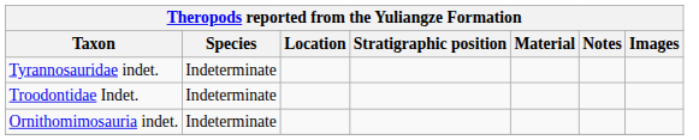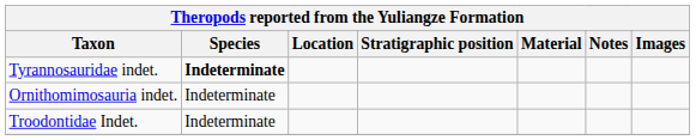Tyrannosauridae indet. | Species: normal -> bold
rows swapped: Ornithomimosauria indet. <-> Troodontidae Indet.
